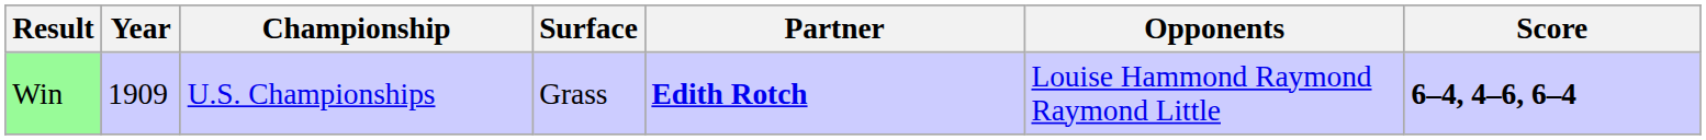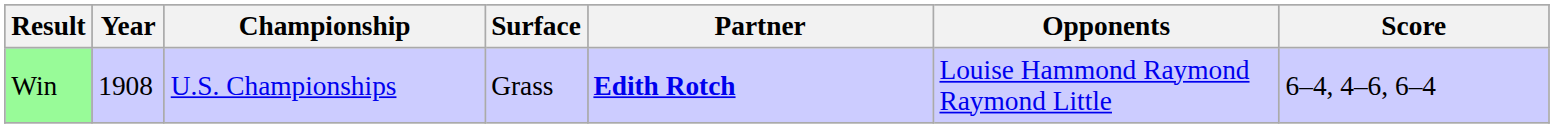Win | Year: 1909 -> 1908
Win | Score: bold -> normal
